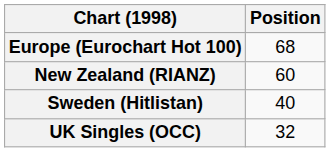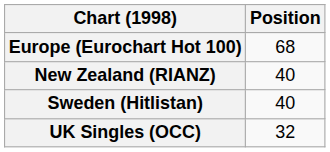New Zealand (RIANZ) | Position: 60 -> 40
